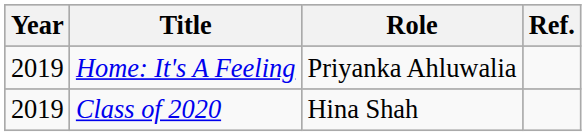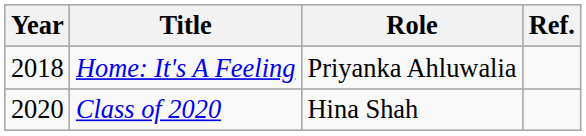Home: It's A Feeling | Year: 2019 -> 2018
Class of 2020 | Year: 2019 -> 2020
